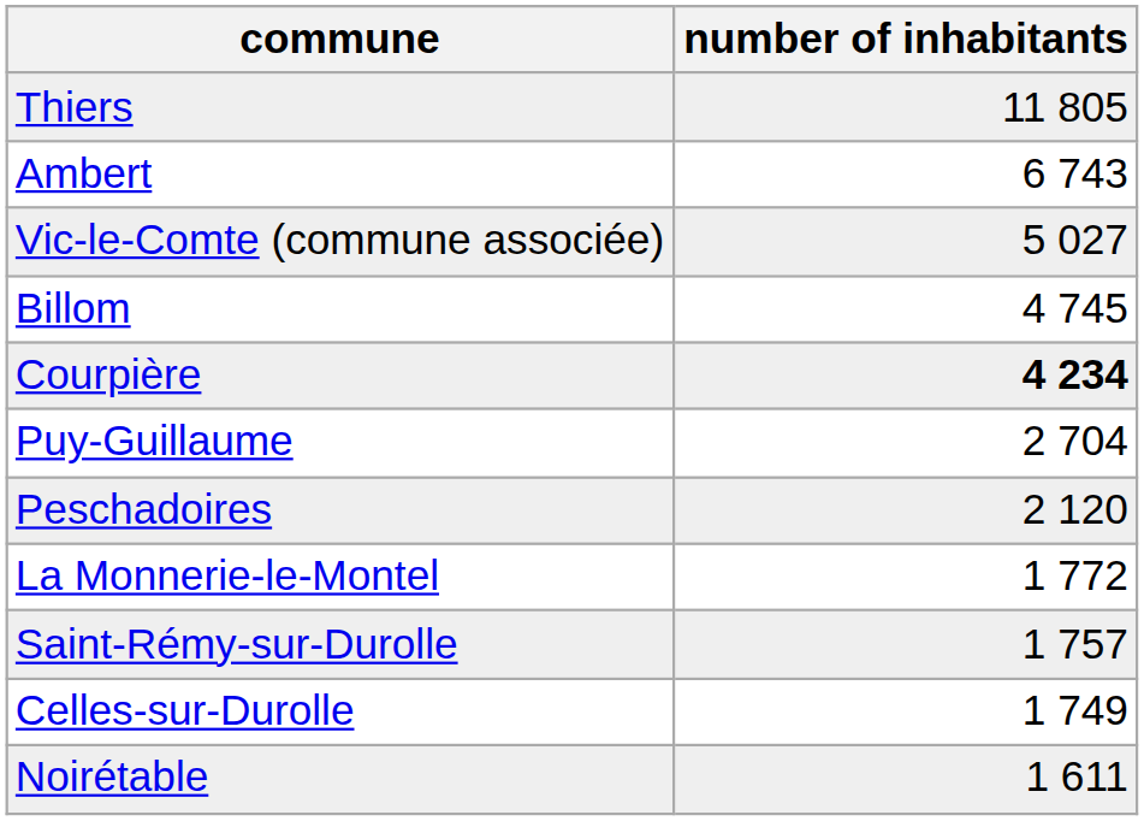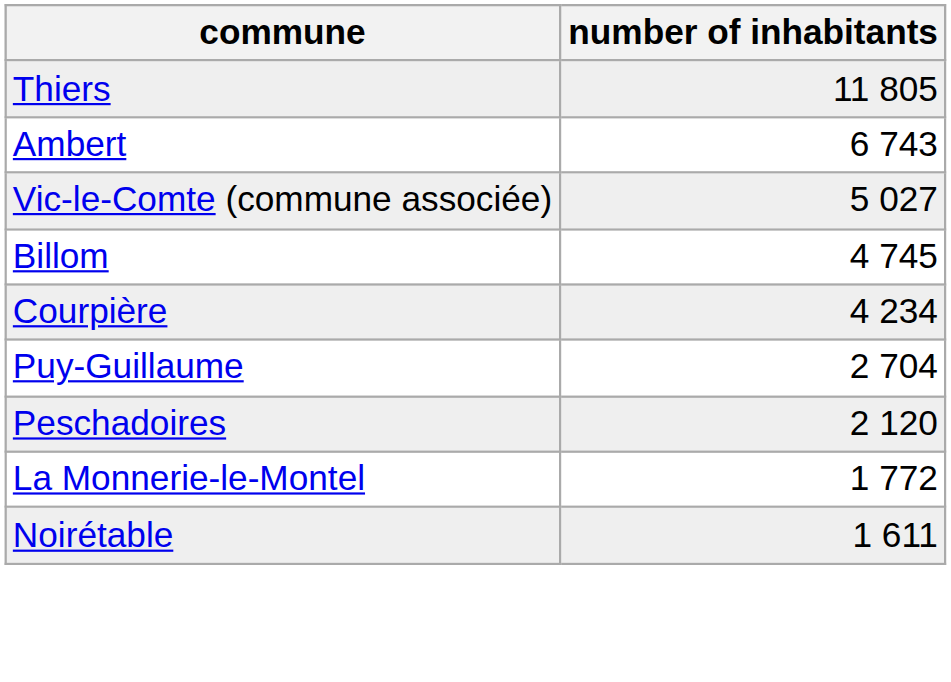Courpière | number of inhabitants: bold -> normal
- row: Saint-Rémy-sur-Durolle | 1 757
- row: Celles-sur-Durolle | 1 749
